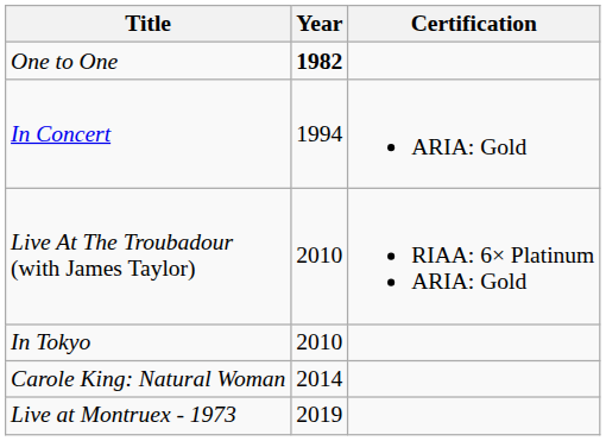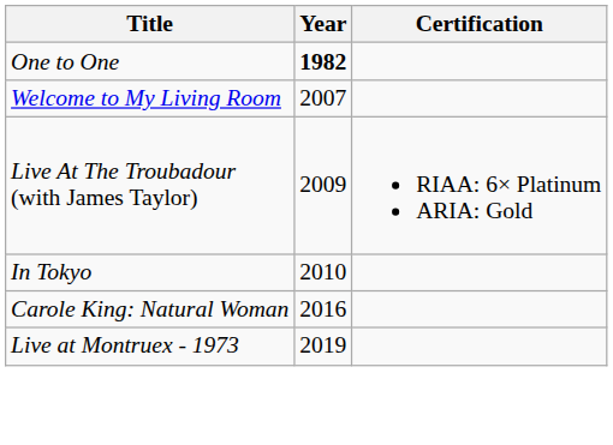- row: In Concert | 1994 | ARIA: Gold
+ row: Welcome to My Living Room | 2007
Live At The Troubadour (with James Taylor) | Year: 2010 -> 2009
Carole King: Natural Woman | Year: 2014 -> 2016
